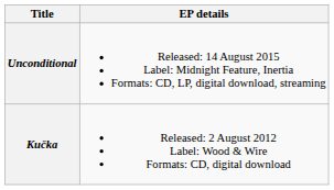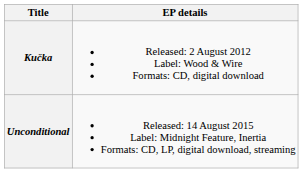rows swapped: Kučka <-> Unconditional
